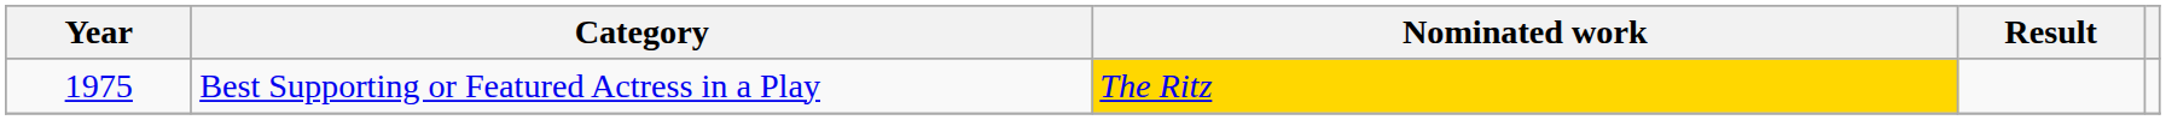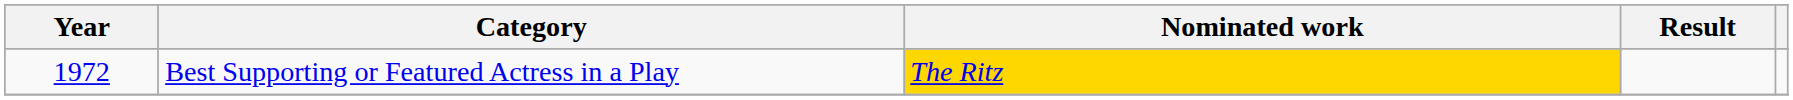Best Supporting or Featured Actress in a Play | Year: 1975 -> 1972
